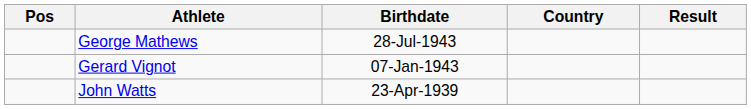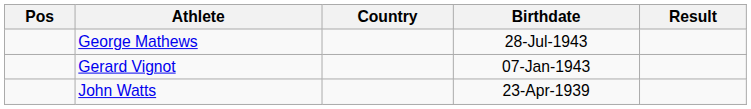columns swapped: Birthdate <-> Country
